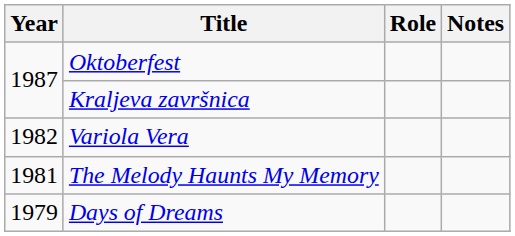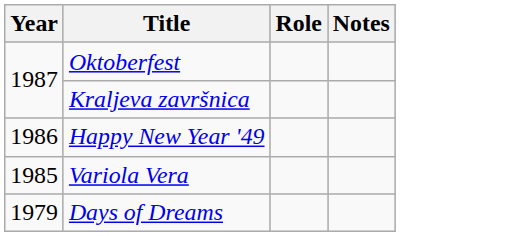+ row: 1986 | Happy New Year '49
Variola Vera | Year: 1982 -> 1985
- row: 1981 | The Melody Haunts My Memory
